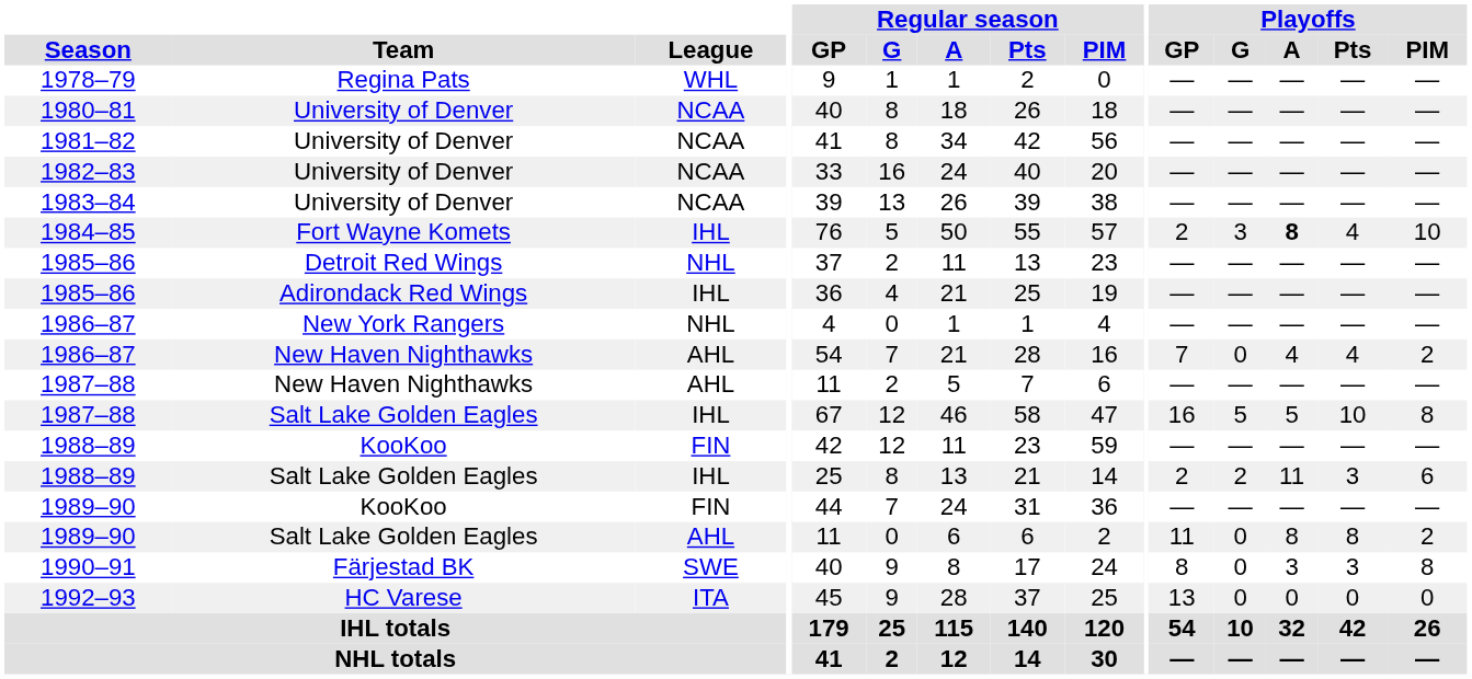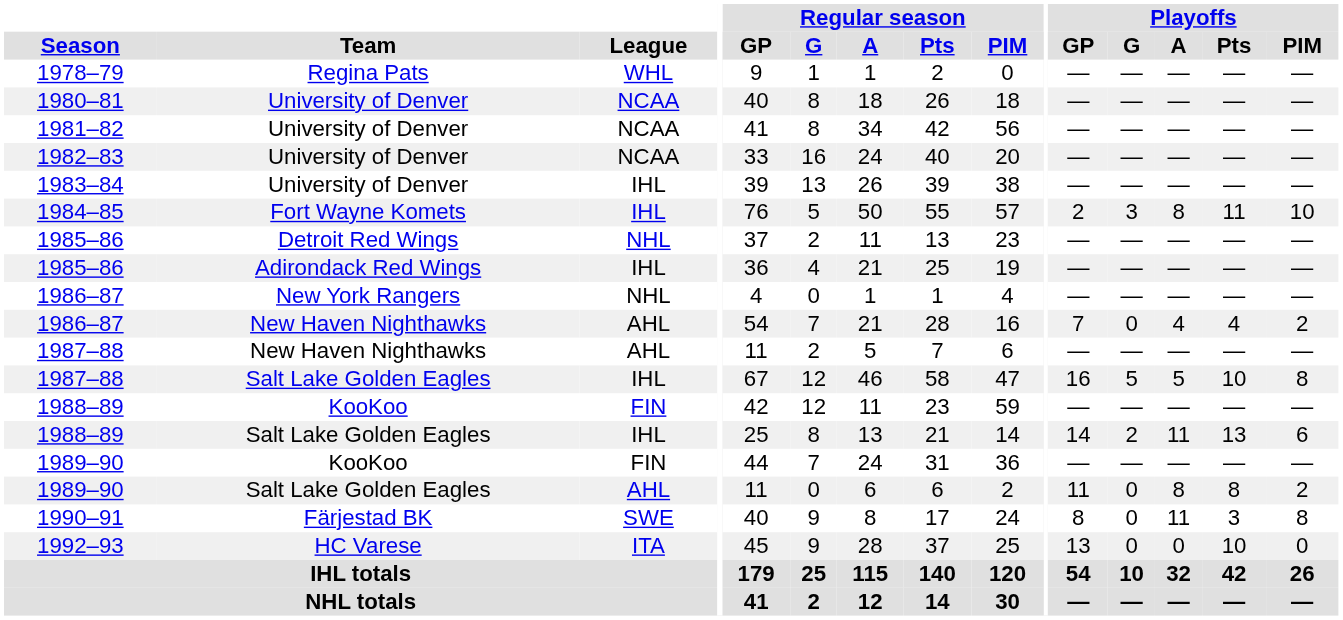1983–84 | League: NCAA -> IHL
1984–85 | Playoffs / A: bold -> normal
1984–85 | Playoffs / Pts: 4 -> 11
1988–89 / Salt Lake Golden Eagles | Playoffs / GP: 2 -> 14
1988–89 / Salt Lake Golden Eagles | Playoffs / Pts: 3 -> 13
1990–91 | Playoffs / A: 3 -> 11
1992–93 | Playoffs / Pts: 0 -> 10
